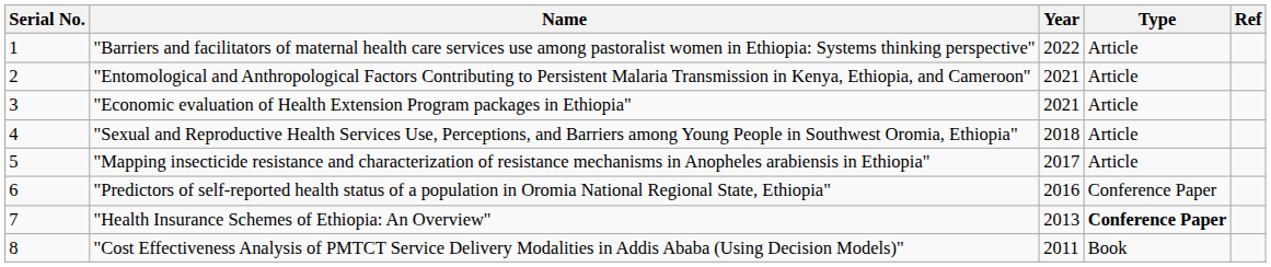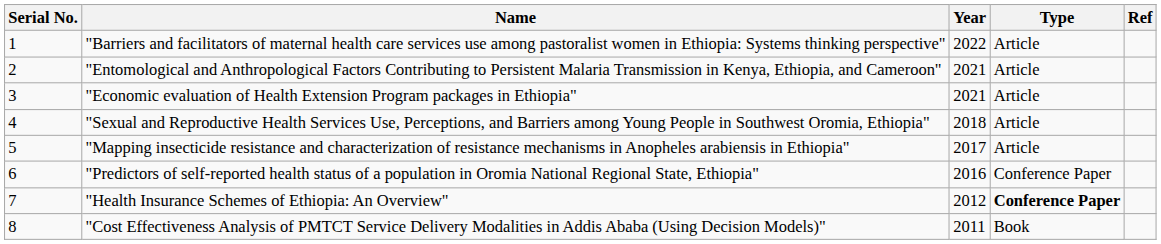"Health Insurance Schemes of Ethiopia: An Overview" | Year: 2013 -> 2012
